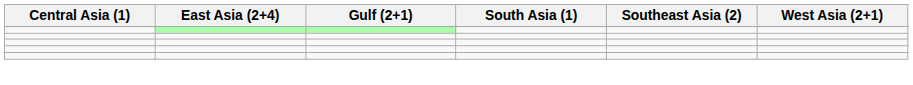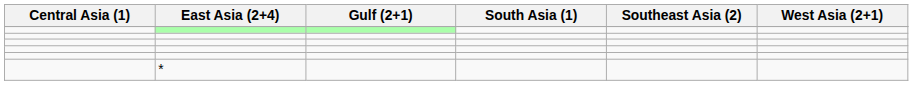+ row: *
